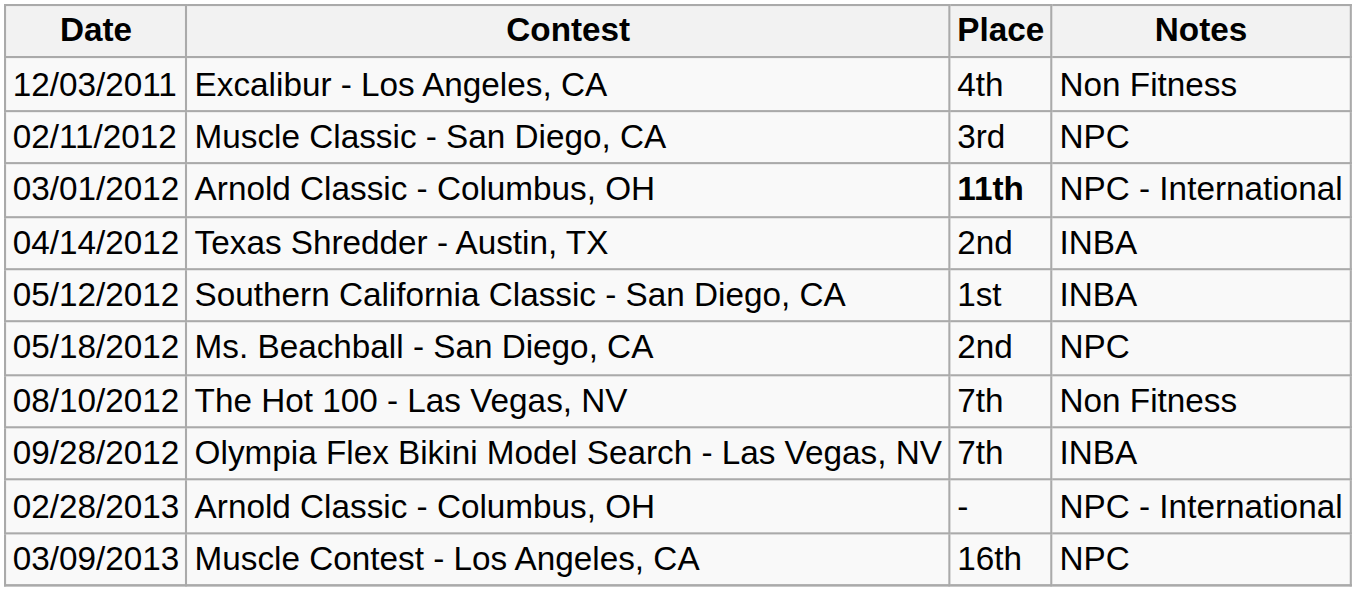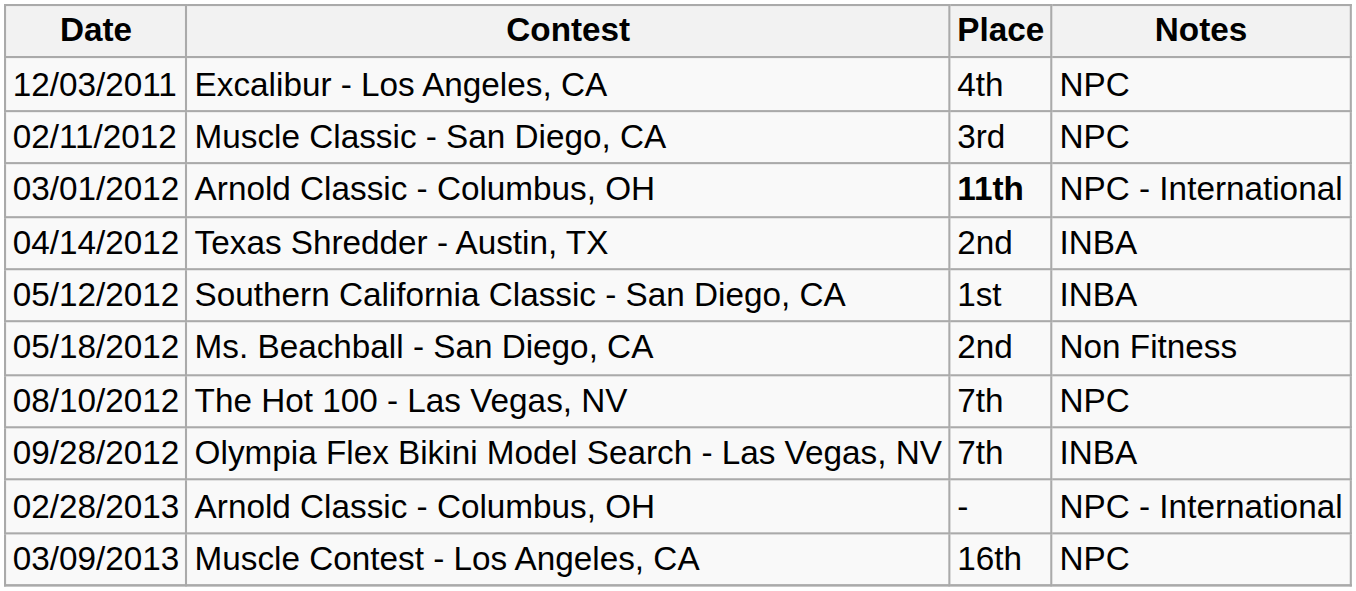Excalibur - Los Angeles, CA | Notes: Non Fitness -> NPC
Ms. Beachball - San Diego, CA | Notes: NPC -> Non Fitness
The Hot 100 - Las Vegas, NV | Notes: Non Fitness -> NPC
